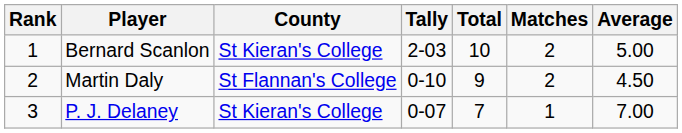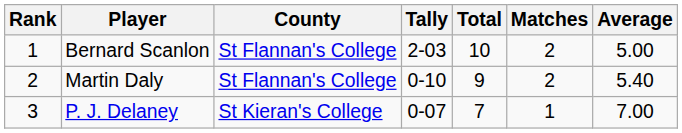Bernard Scanlon | County: St Kieran's College -> St Flannan's College
Martin Daly | Average: 4.50 -> 5.40
